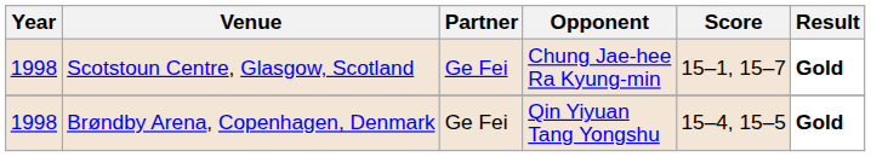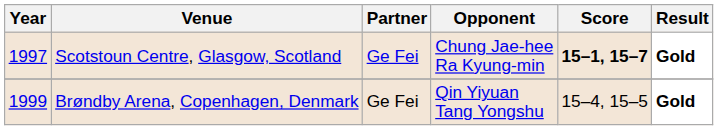Scotstoun Centre, Glasgow, Scotland | Year: 1998 -> 1997
Scotstoun Centre, Glasgow, Scotland | Score: normal -> bold
Brøndby Arena, Copenhagen, Denmark | Year: 1998 -> 1999
